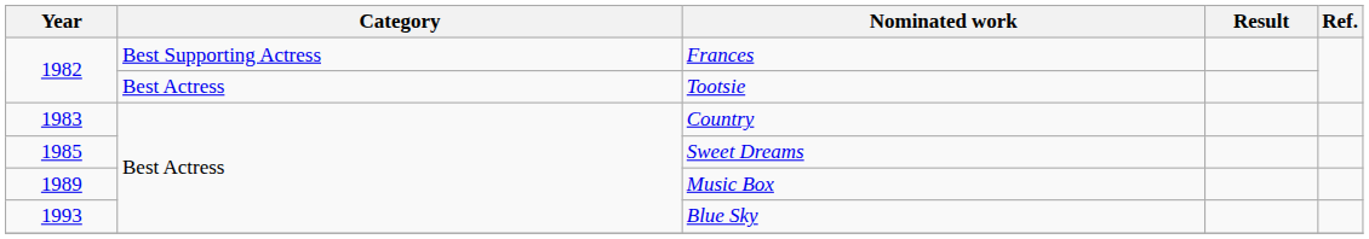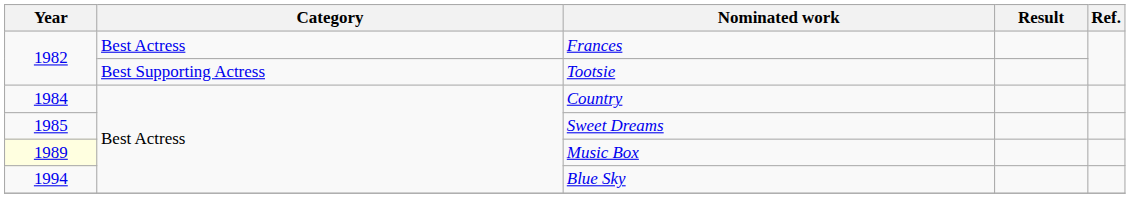Frances | Category: Best Supporting Actress -> Best Actress
Tootsie | Category: Best Actress -> Best Supporting Actress
Country | Year: 1983 -> 1984
Music Box | Year: no background -> lightyellow background
Blue Sky | Year: 1993 -> 1994
